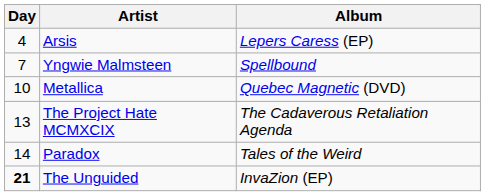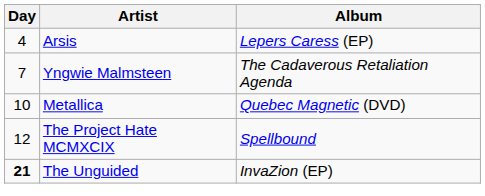Yngwie Malmsteen | Album: Spellbound -> The Cadaverous Retaliation Agenda
The Project Hate MCMXCIX | Day: 13 -> 12
The Project Hate MCMXCIX | Album: The Cadaverous Retaliation Agenda -> Spellbound
- row: 14 | Paradox | Tales of the Weird
